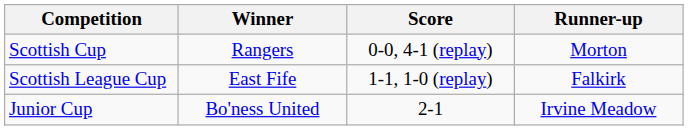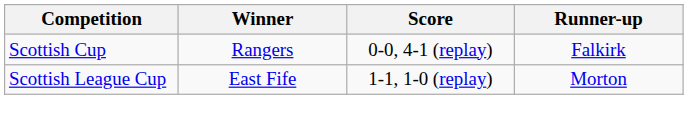Scottish Cup | Runner-up: Morton -> Falkirk
Scottish League Cup | Runner-up: Falkirk -> Morton
- row: Junior Cup | Bo'ness United | 2-1 | Irvine Meadow
